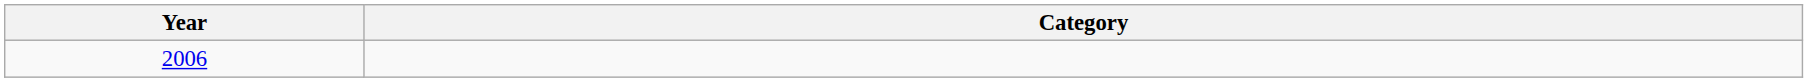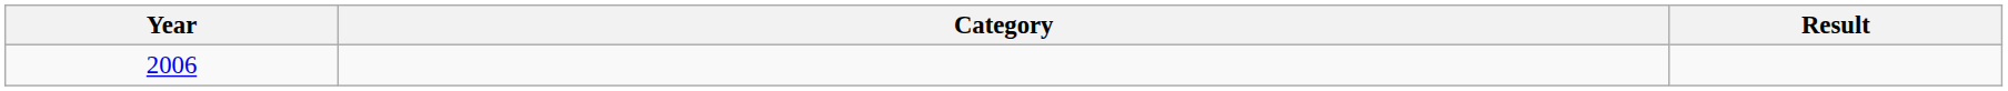+ column: Result
